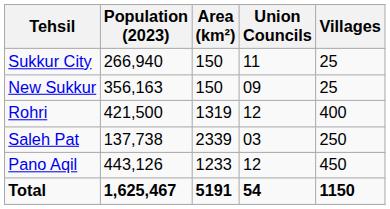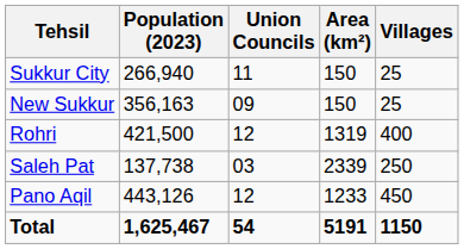columns swapped: Area (km²) <-> Union Councils
